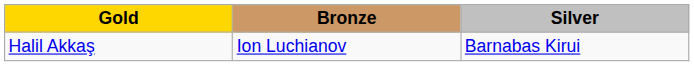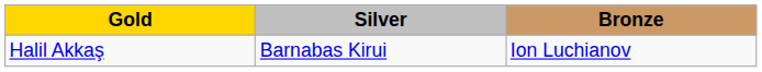columns swapped: Silver <-> Bronze
